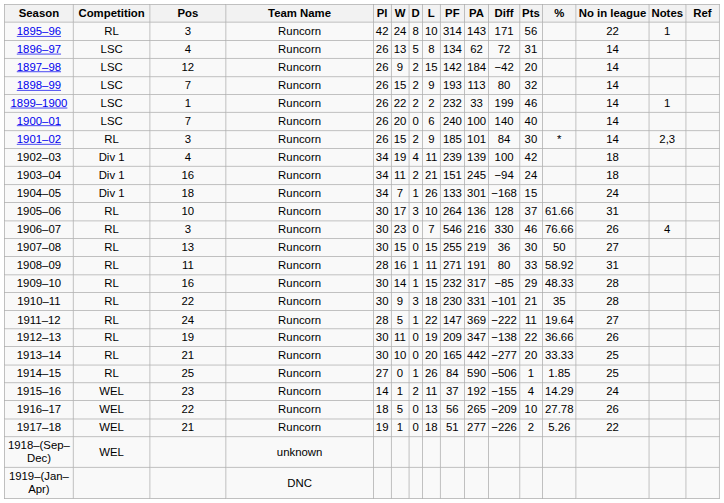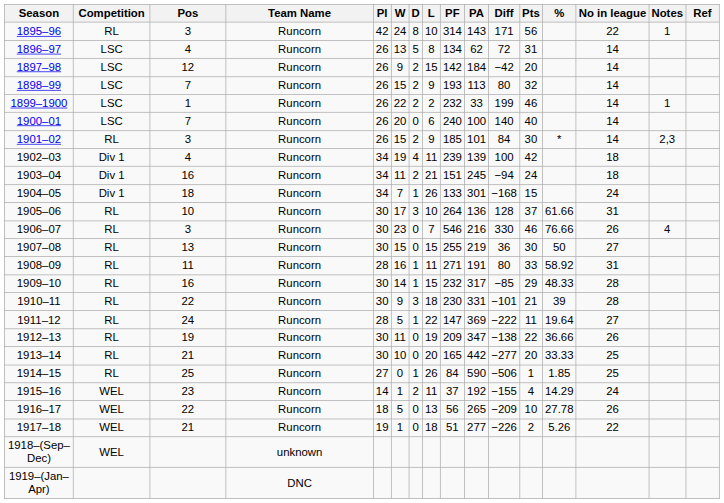1910–11 | %: 35 -> 39
